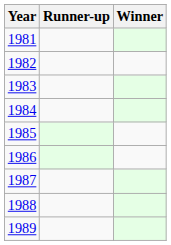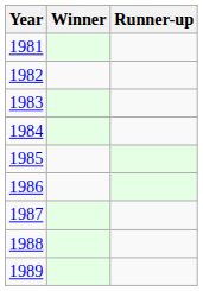columns swapped: Winner <-> Runner-up
